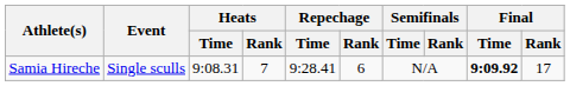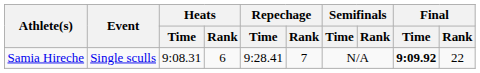Samia Hireche | Heats / Rank: 7 -> 6
Samia Hireche | Repechage / Rank: 6 -> 7
Samia Hireche | Final / Rank: 17 -> 22
